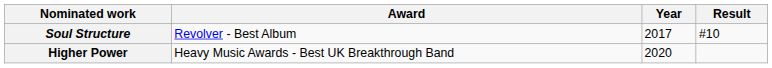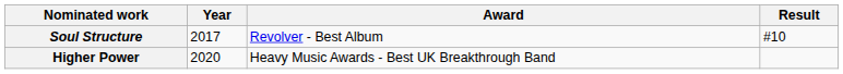columns swapped: Year <-> Award
